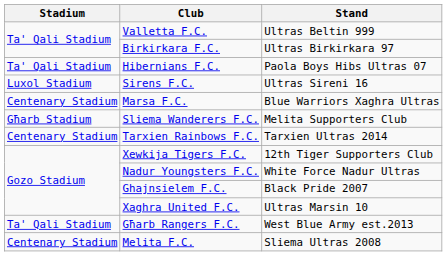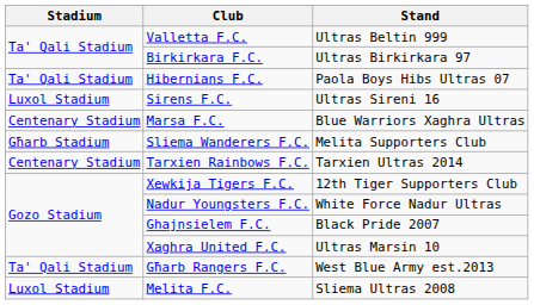Melita F.C. | Stadium: Centenary Stadium -> Luxol Stadium
